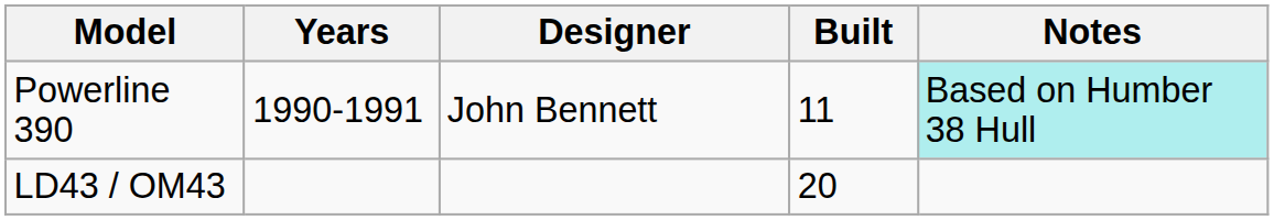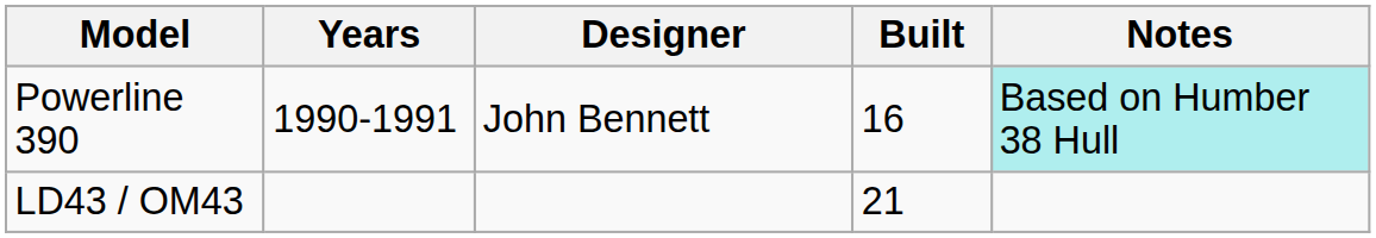Powerline 390 | Built: 11 -> 16
LD43 / OM43 | Built: 20 -> 21
